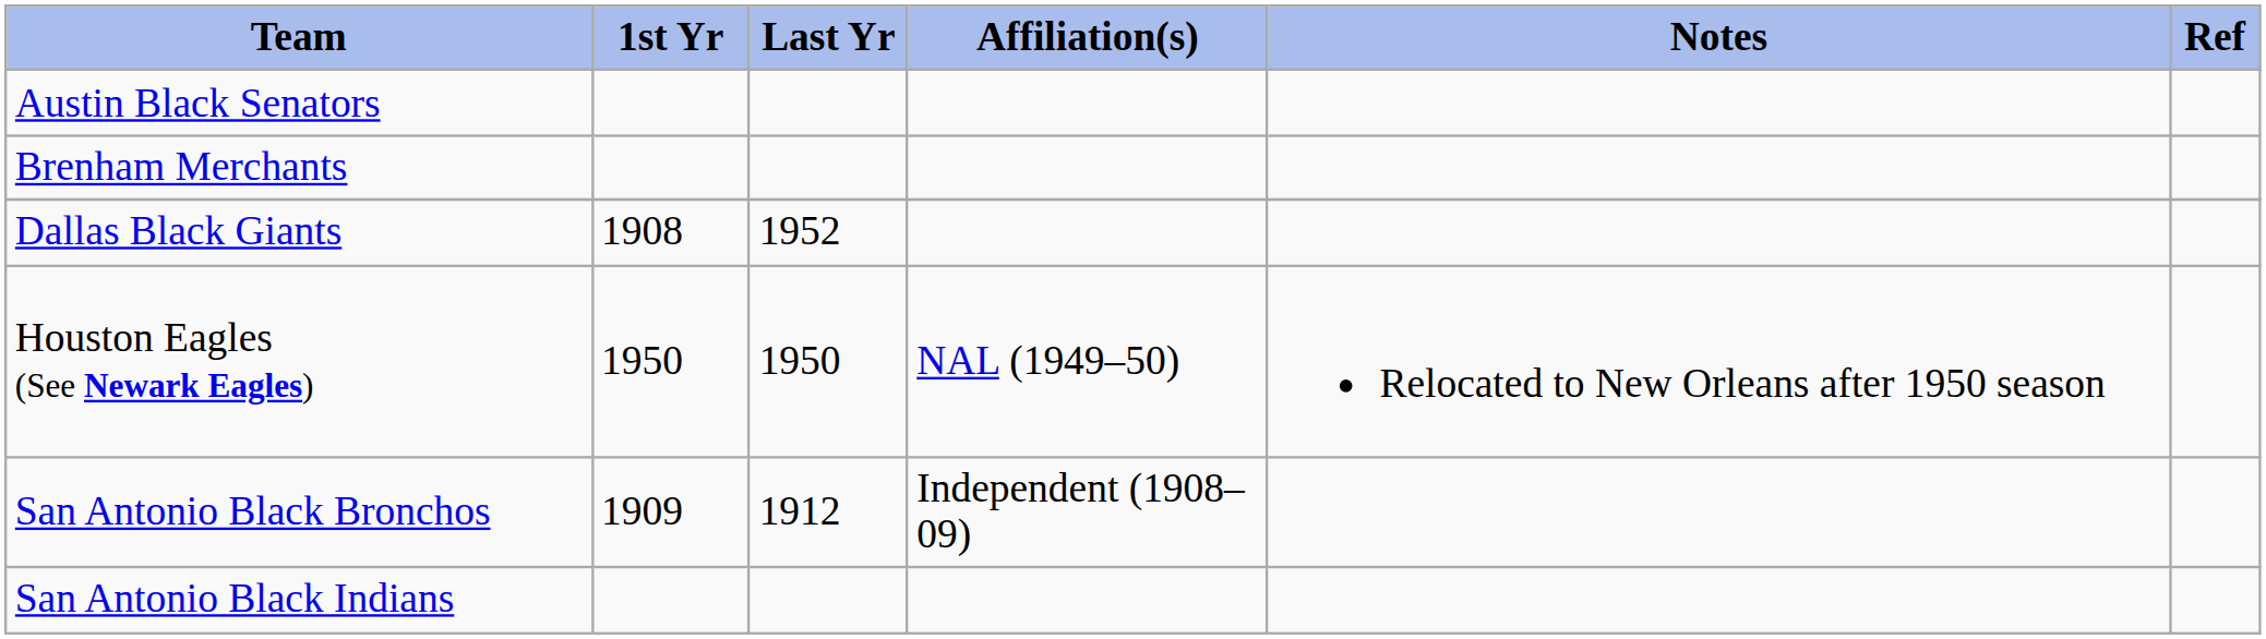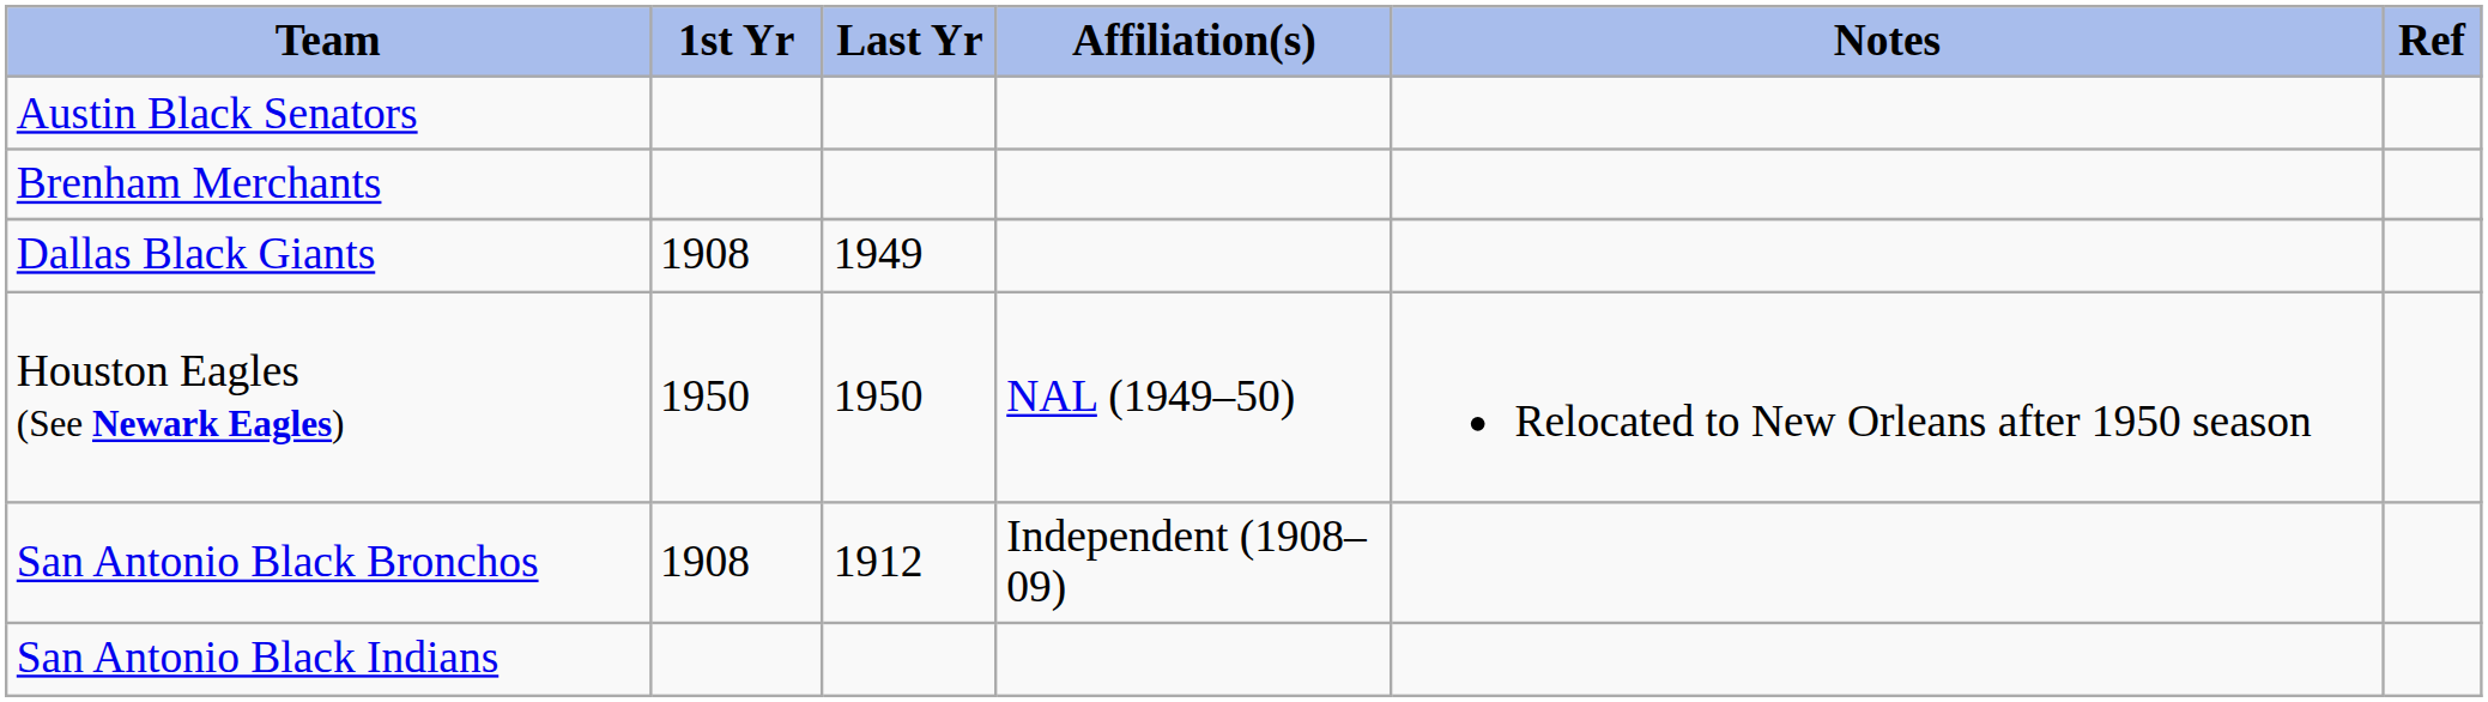Dallas Black Giants | Last Yr: 1952 -> 1949
San Antonio Black Bronchos | 1st Yr: 1909 -> 1908
